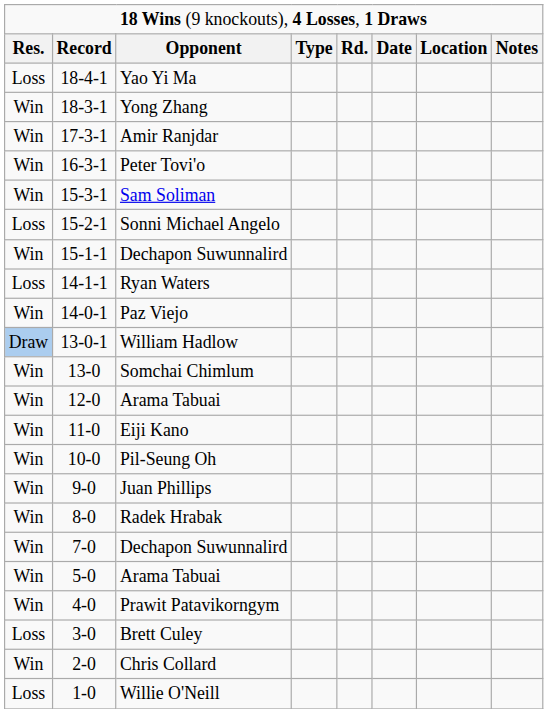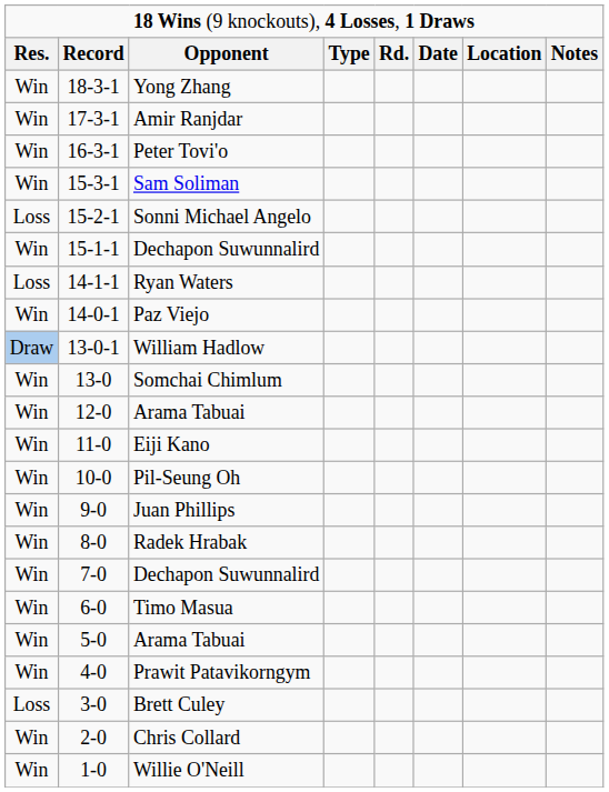- row: Loss | 18-4-1 | Yao Yi Ma
+ row: Win | 6-0 | Timo Masua
Willie O'Neill | column 1: Loss -> Win
